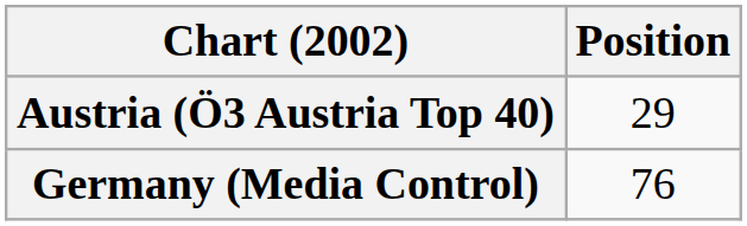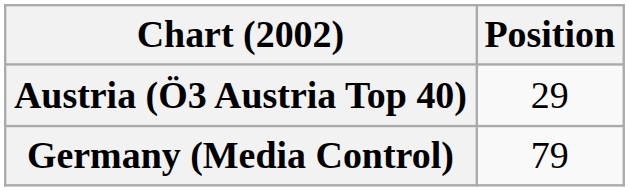Germany (Media Control) | Position: 76 -> 79
